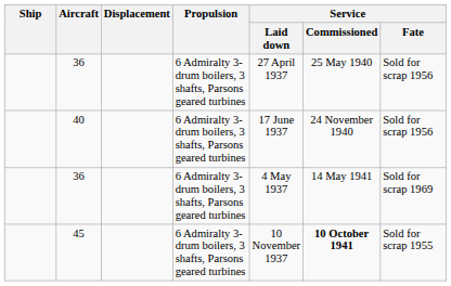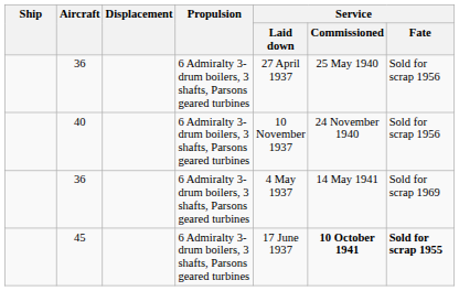40 | Service / Laid down: 17 June 1937 -> 10 November 1937
45 | Service / Laid down: 10 November 1937 -> 17 June 1937
45 | Service / Fate: normal -> bold
